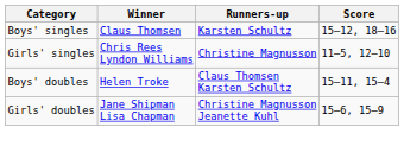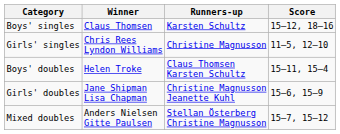+ row: Mixed doubles | Anders Nielsen Gitte Paulsen | Stellan Österberg Christine Magnusson | 15–7, 15–12
